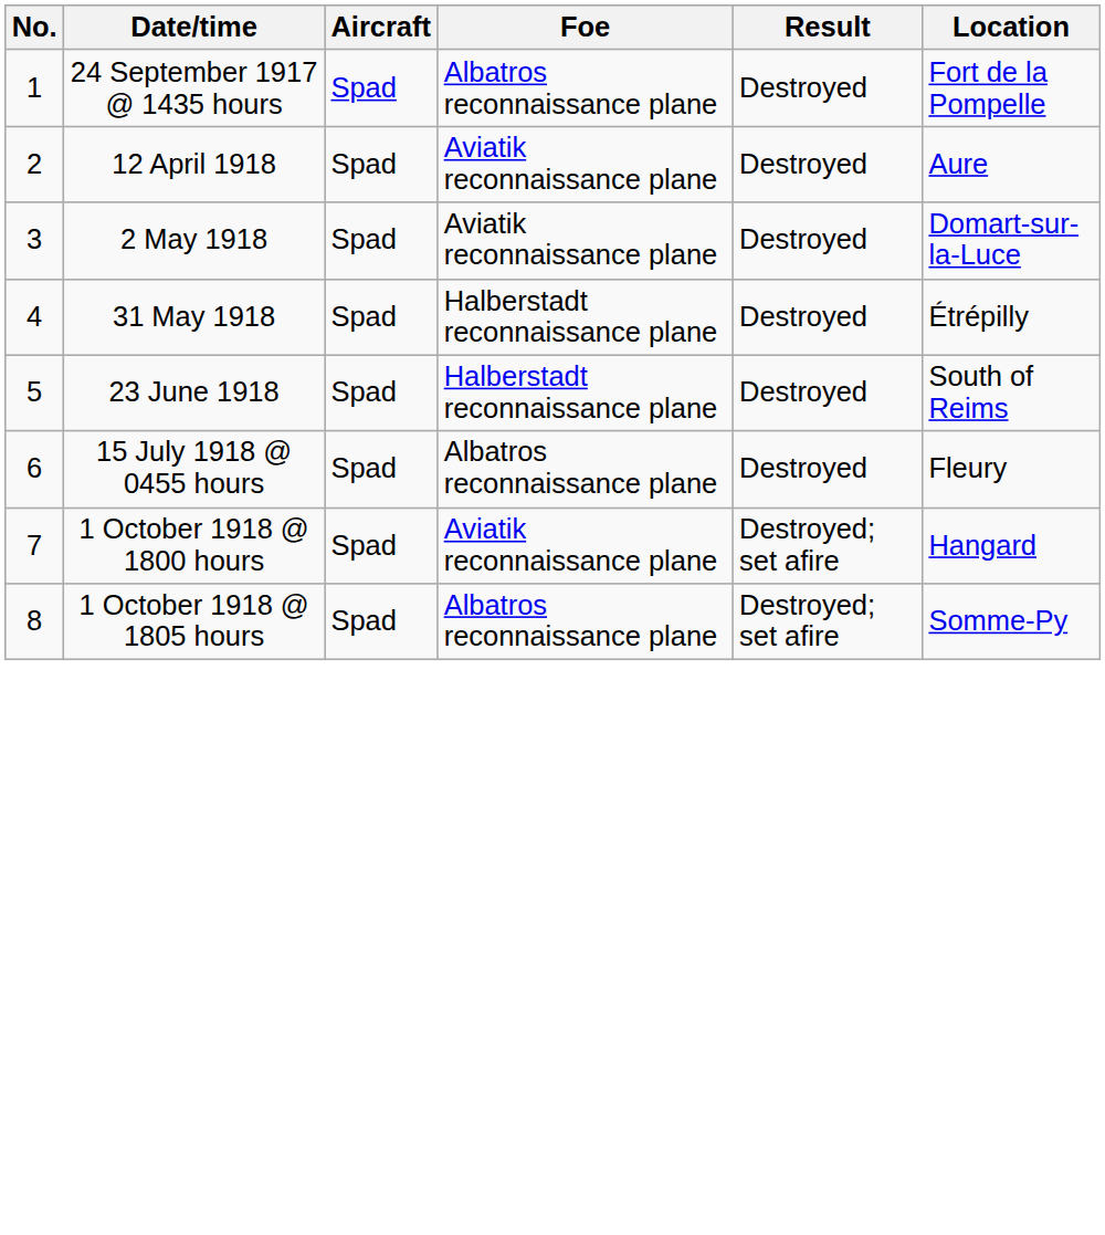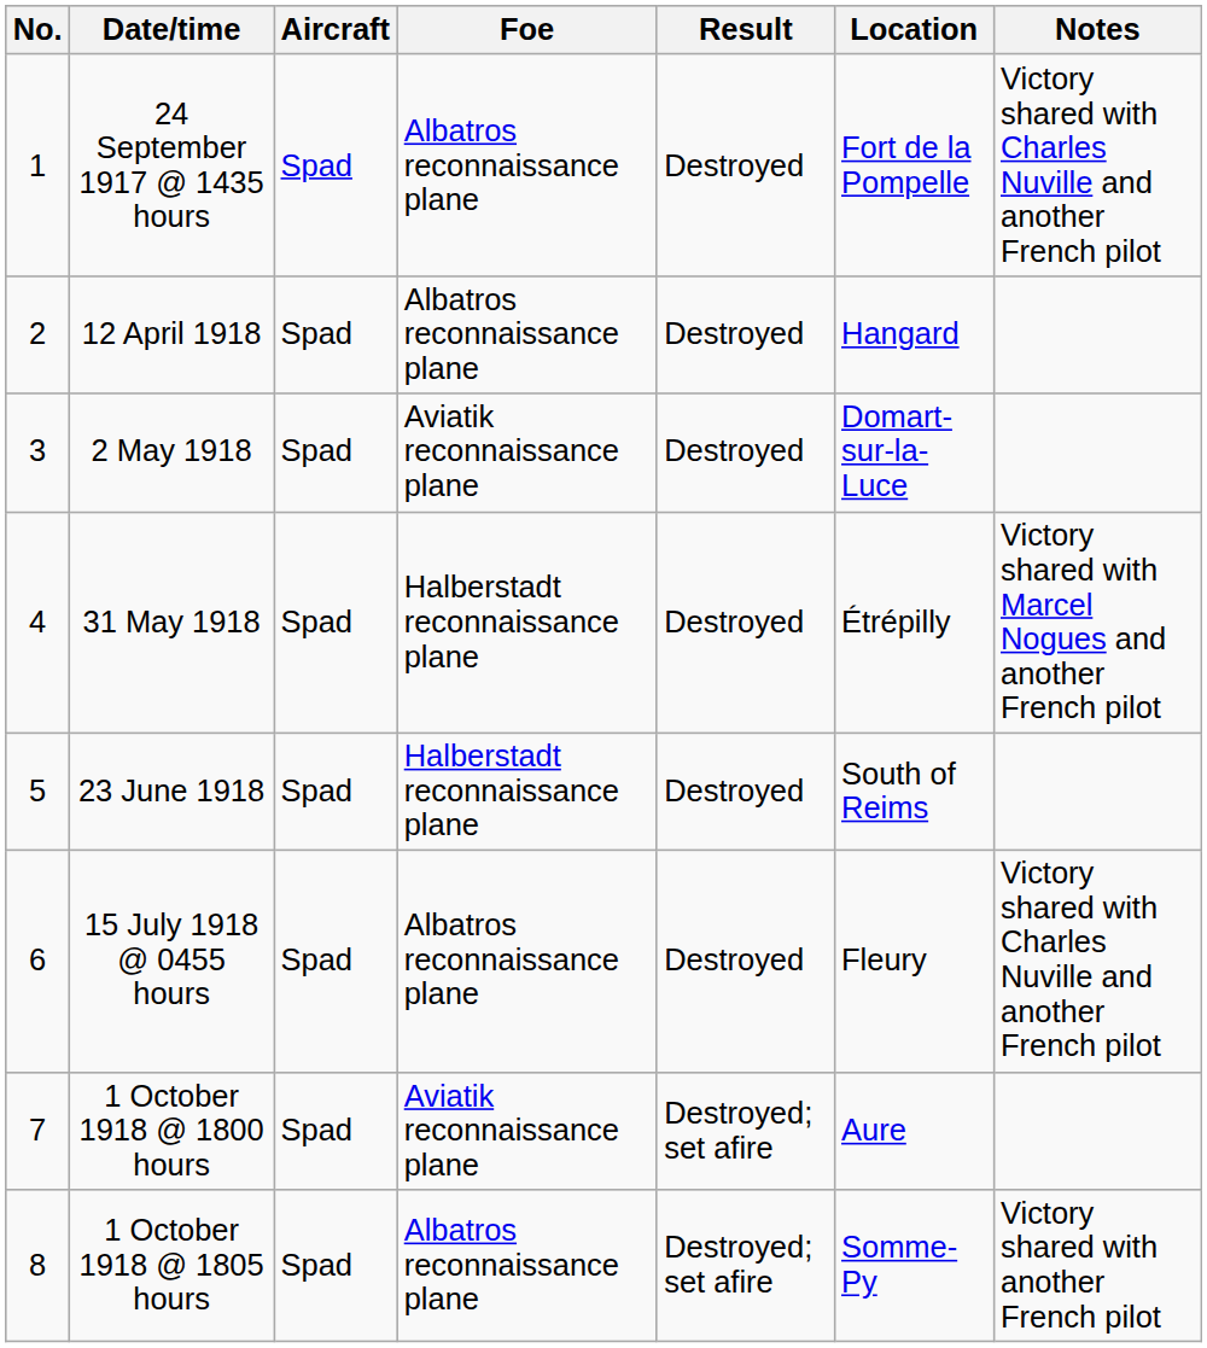+ column: Notes | Victory shared with Charles Nuville and another French pilot | Victory shared with Marcel Nogues and another French pilot | Victory shared with Charles Nuville and another French pilot | Victory shared with another French pilot
12 April 1918 | Foe: Aviatik reconnaissance plane -> Albatros reconnaissance plane
12 April 1918 | Location: Aure -> Hangard
1 October 1918 @ 1800 hours | Location: Hangard -> Aure
